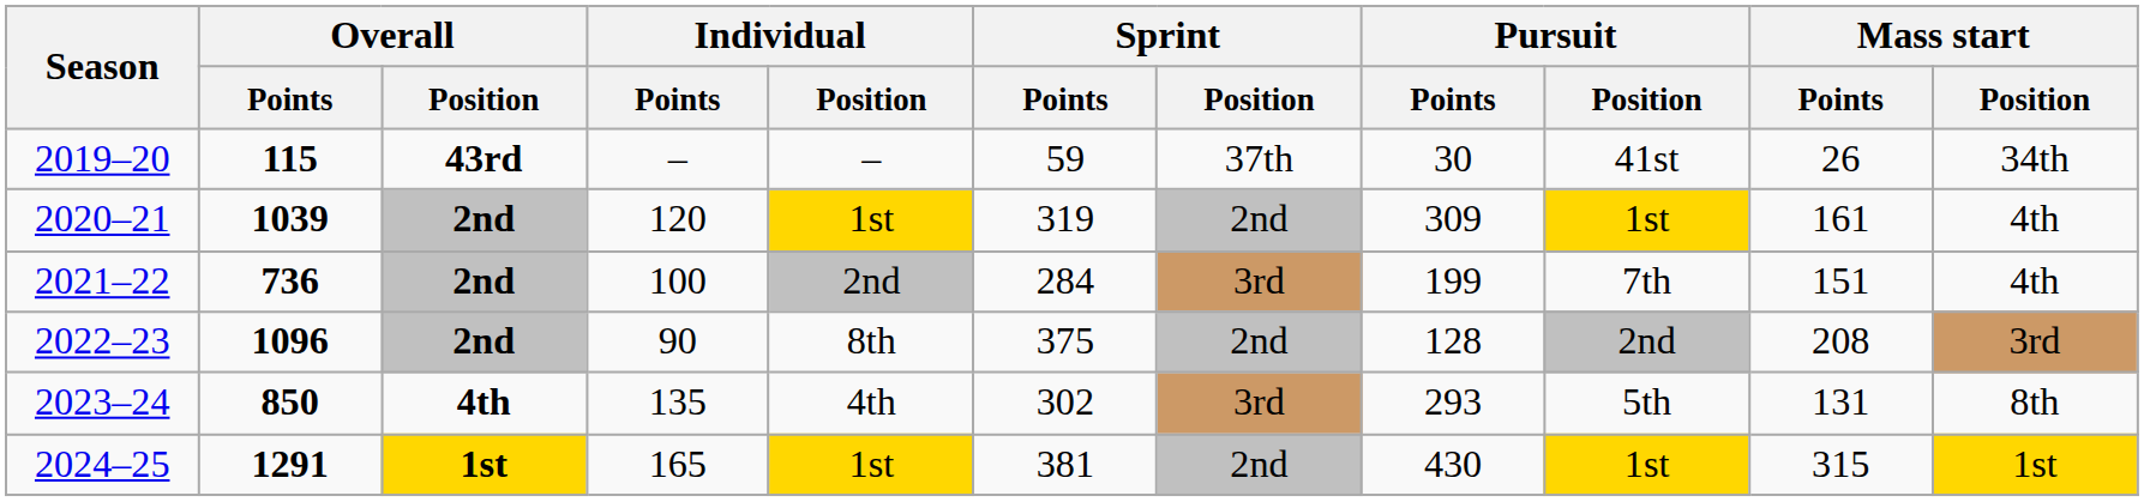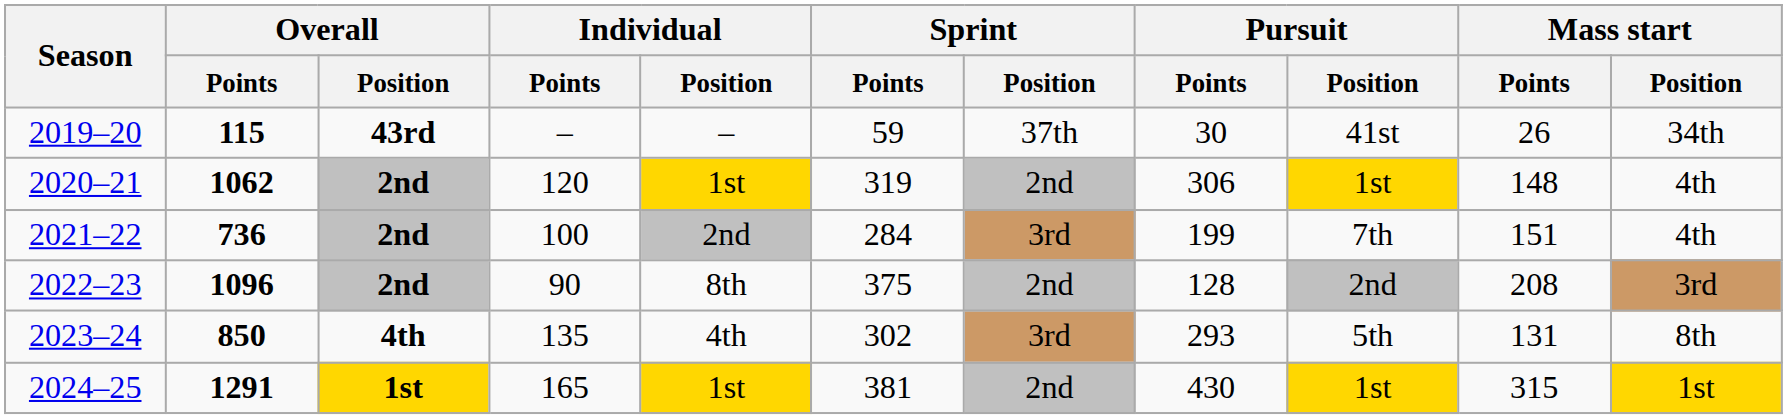2020–21 | Overall / Points: 1039 -> 1062
2020–21 | Pursuit / Points: 309 -> 306
2020–21 | Mass start / Points: 161 -> 148
